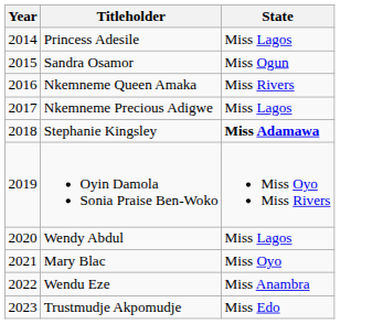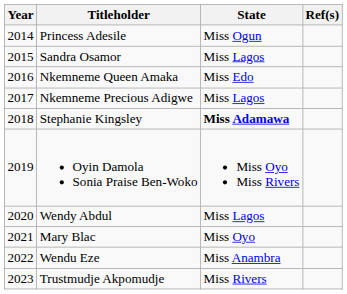+ column: Ref(s)
Princess Adesile | State: Miss Lagos -> Miss Ogun
Sandra Osamor | State: Miss Ogun -> Miss Lagos
Nkemneme Queen Amaka | State: Miss Rivers -> Miss Edo
Trustmudje Akpomudje | State: Miss Edo -> Miss Rivers
